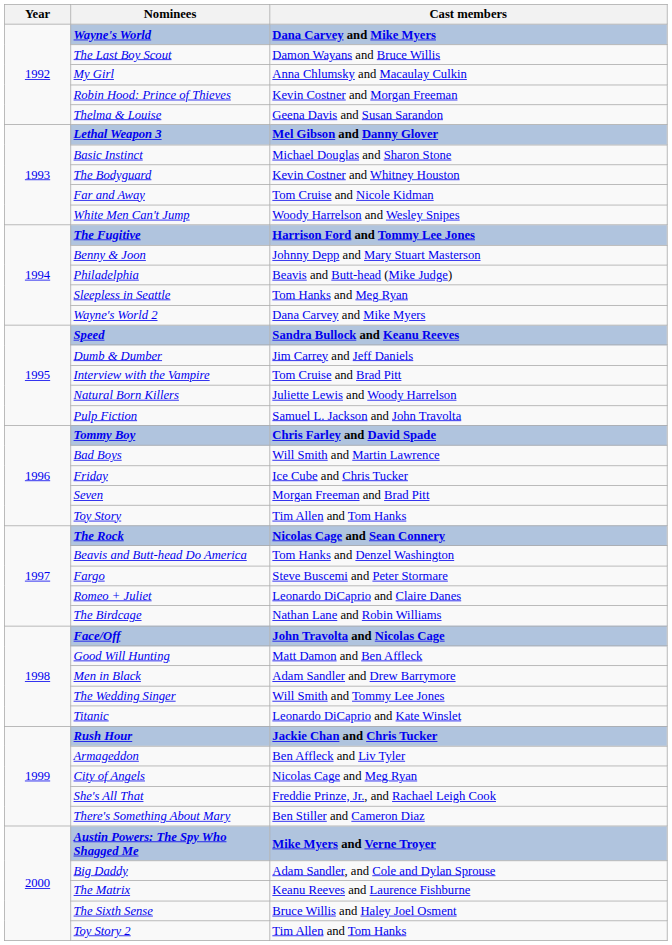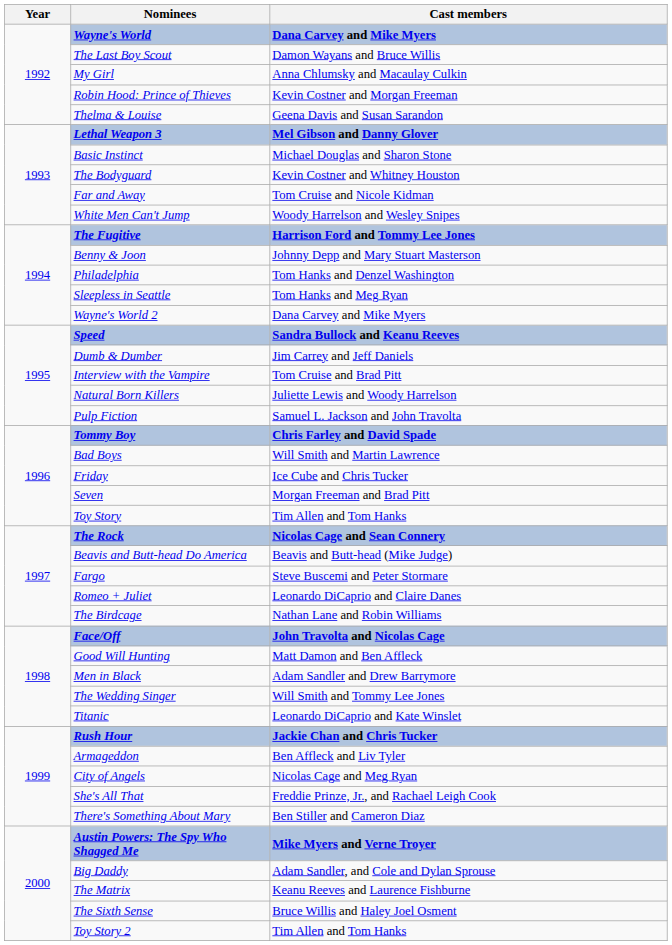Philadelphia | Cast members: Beavis and Butt-head (Mike Judge) -> Tom Hanks and Denzel Washington
Beavis and Butt-head Do America | Cast members: Tom Hanks and Denzel Washington -> Beavis and Butt-head (Mike Judge)
